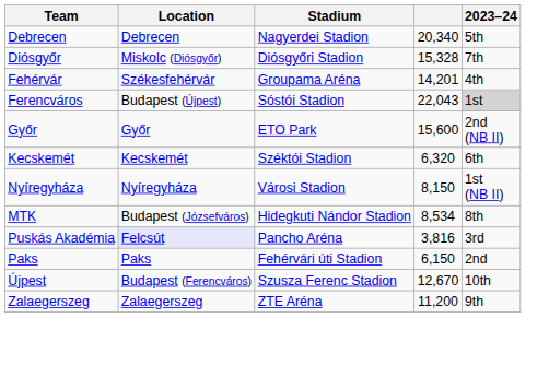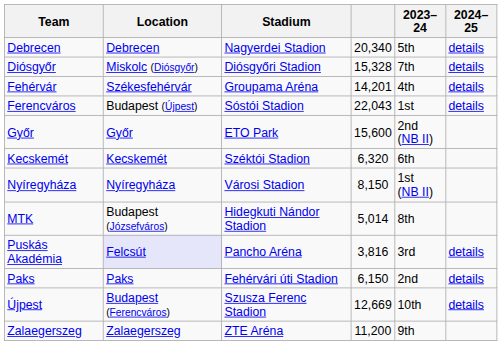+ column: 2024–25 | details | details | details | details | details | details | details
Ferencváros | 2023–24: lightgrey background -> no background
MTK | column 4: 8,534 -> 5,014
Újpest | column 4: 12,670 -> 12,669
